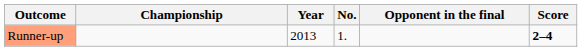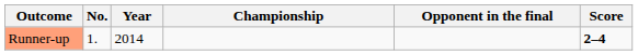columns swapped: No. <-> Championship
Runner-up | Year: 2013 -> 2014
